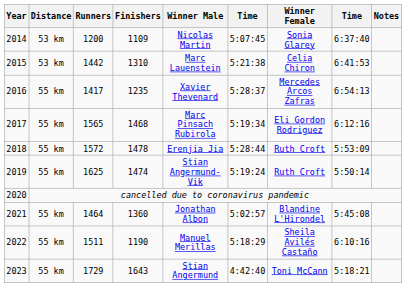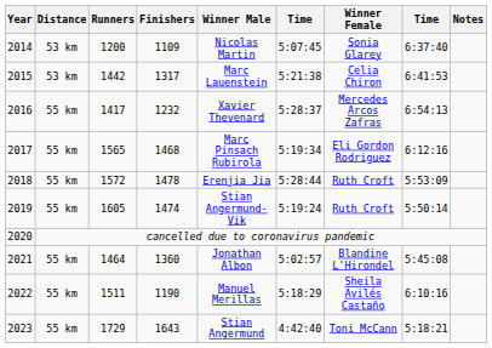2015 | Finishers: 1310 -> 1317
2016 | Finishers: 1235 -> 1232
2019 | Runners: 1625 -> 1605
